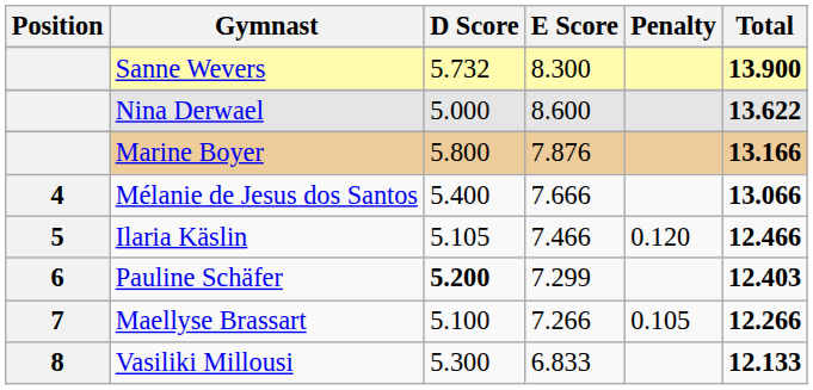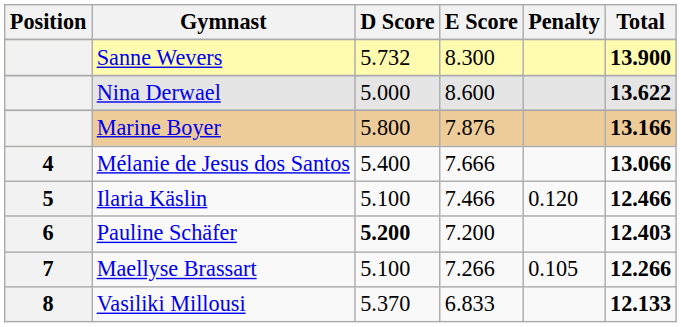Ilaria Käslin | D Score: 5.105 -> 5.100
Pauline Schäfer | E Score: 7.299 -> 7.200
Vasiliki Millousi | D Score: 5.300 -> 5.370
